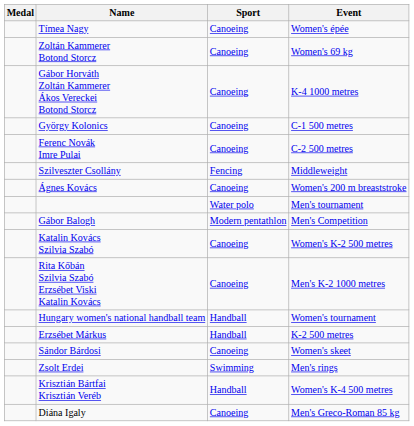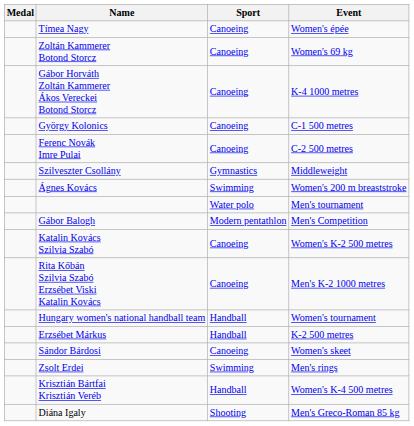Szilveszter Csollány | Sport: Fencing -> Gymnastics
Ágnes Kovács | Sport: Canoeing -> Swimming
Diána Igaly | Sport: Canoeing -> Shooting
